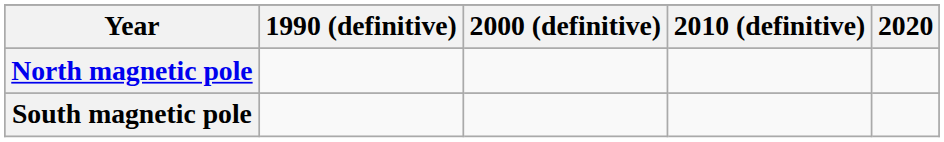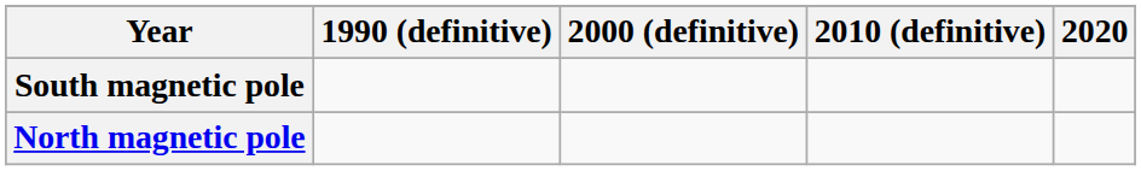rows swapped: North magnetic pole <-> South magnetic pole
